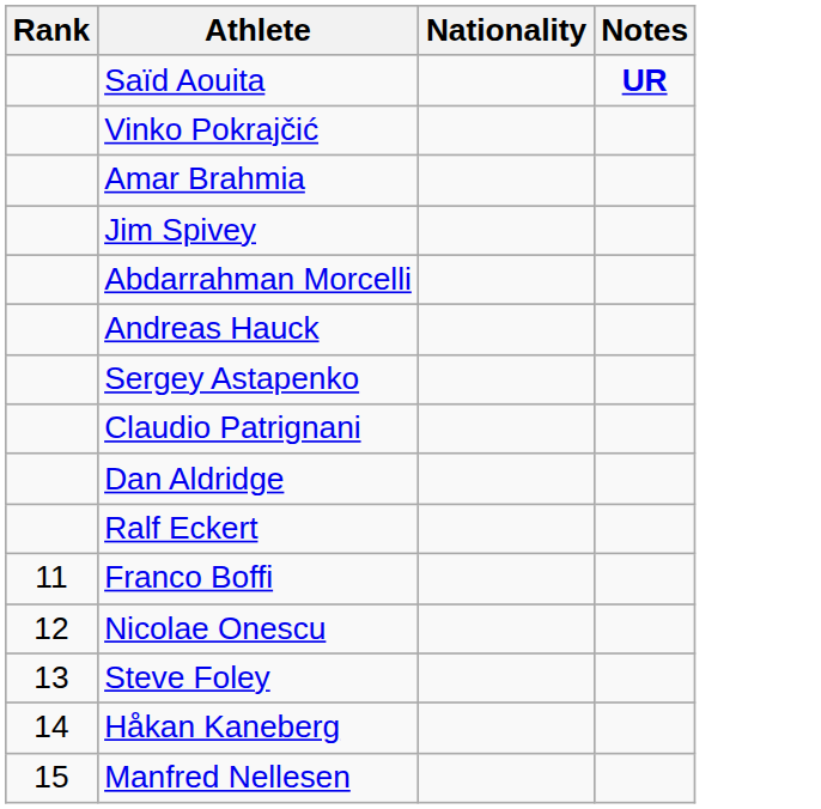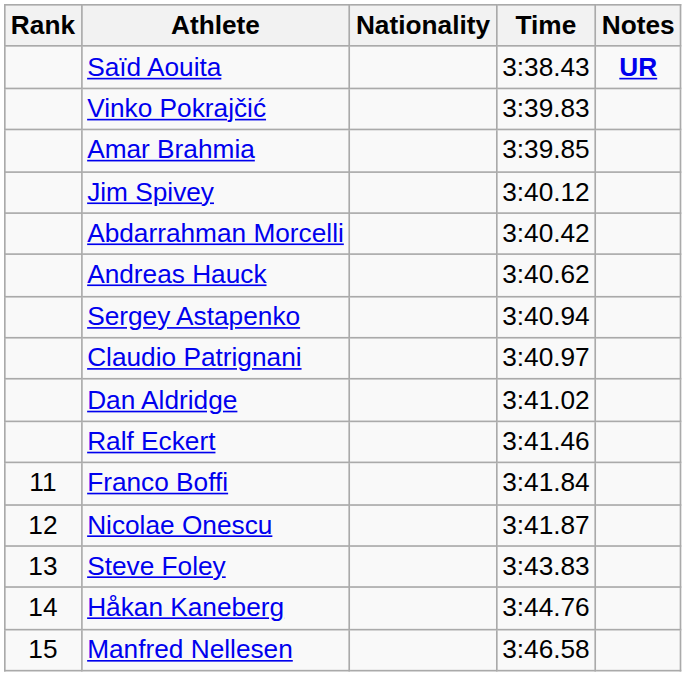+ column: Time | 3:38.43 | 3:39.83 | 3:39.85 | 3:40.12 | 3:40.42 | 3:40.62 | 3:40.94 | 3:40.97 | 3:41.02 | 3:41.46 | 3:41.84 | 3:41.87 | 3:43.83 | 3:44.76 | 3:46.58
